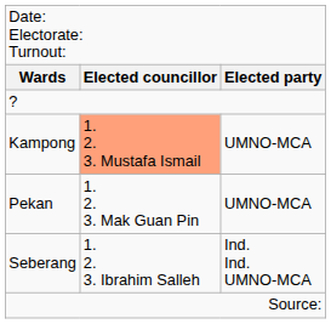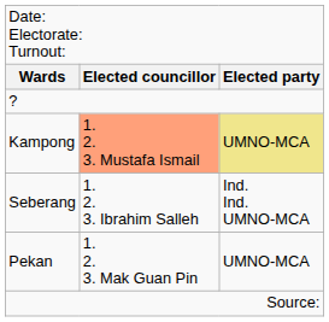Kampong | column 3: no background -> khaki background
rows swapped: Pekan <-> Seberang
